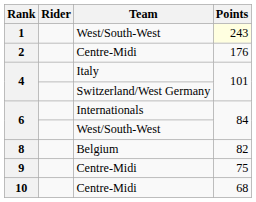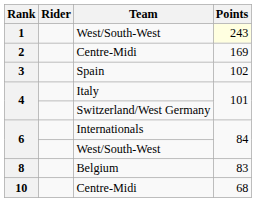2 | Points: 176 -> 169
+ row: 3 | Spain | 102
8 | Points: 82 -> 83
- row: 9 | Centre-Midi | 75
